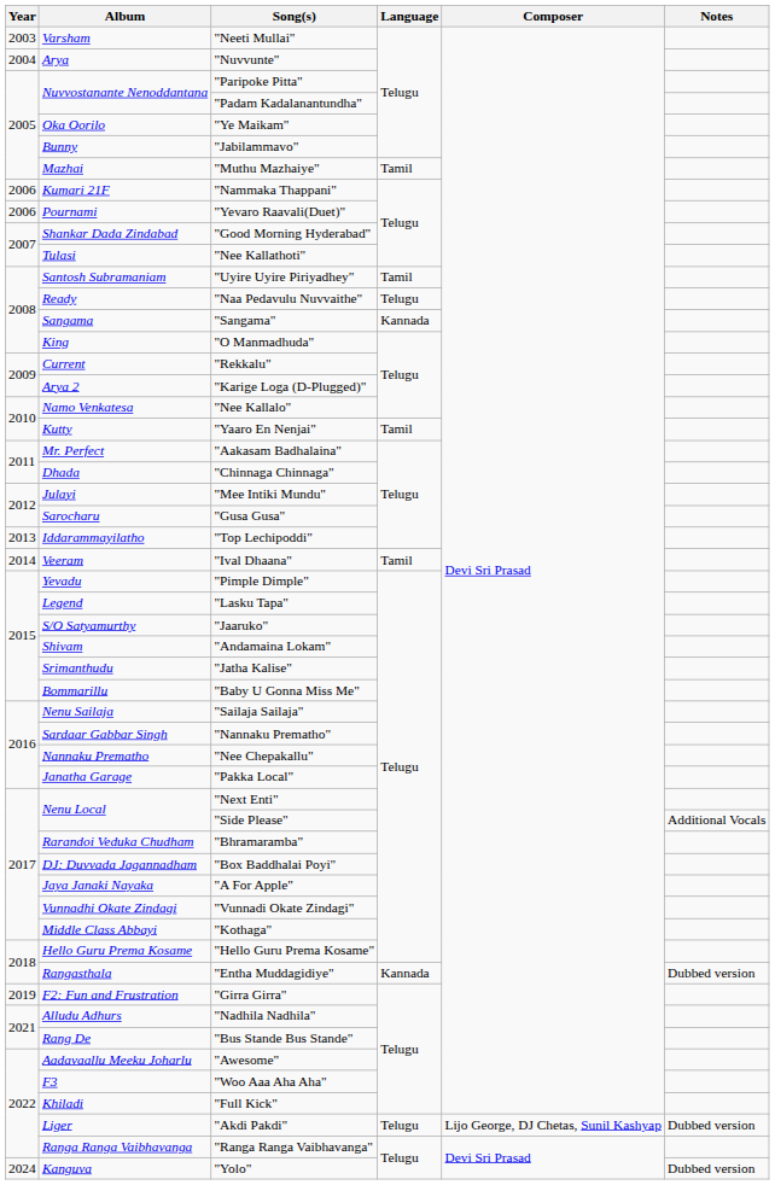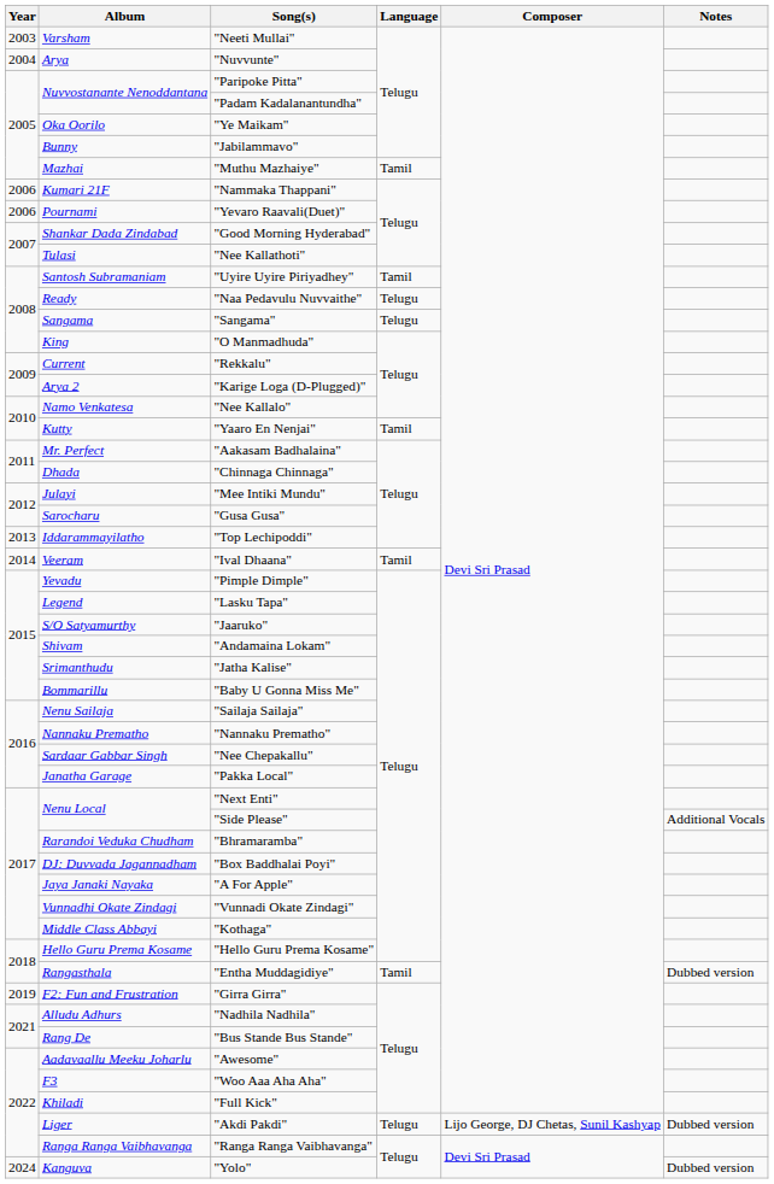"Sangama" | Language: Kannada -> Telugu
"Nannaku Prematho" | Album: Sardaar Gabbar Singh -> Nannaku Prematho
"Nee Chepakallu" | Album: Nannaku Prematho -> Sardaar Gabbar Singh
"Entha Muddagidiye" | Language: Kannada -> Tamil
